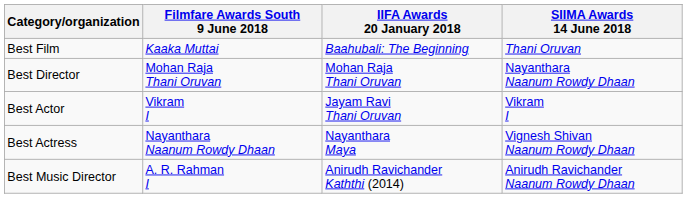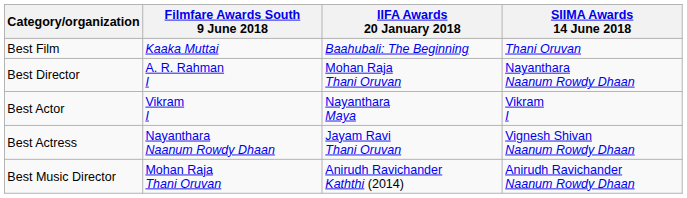Best Director | Filmfare Awards South 9 June 2018: Mohan Raja Thani Oruvan -> A. R. Rahman I
Best Actor | IIFA Awards 20 January 2018: Jayam Ravi Thani Oruvan -> Nayanthara Maya
Best Actress | IIFA Awards 20 January 2018: Nayanthara Maya -> Jayam Ravi Thani Oruvan
Best Music Director | Filmfare Awards South 9 June 2018: A. R. Rahman I -> Mohan Raja Thani Oruvan
